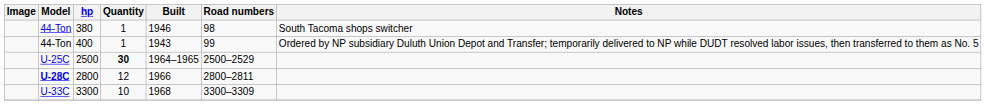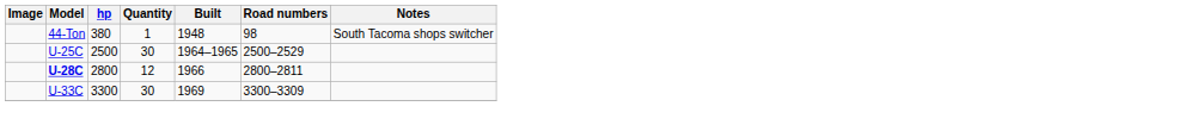380 | Built: 1946 -> 1948
- row: 44-Ton | 400 | 1 | 1943 | 99 | Ordered by NP subsidiary Duluth Union Depot and Transfer; temporarily delivered to NP while DUDT resolved labor issues, then transferred to them as No. 5
2500 | Quantity: bold -> normal
3300 | Quantity: 10 -> 30
3300 | Built: 1968 -> 1969
